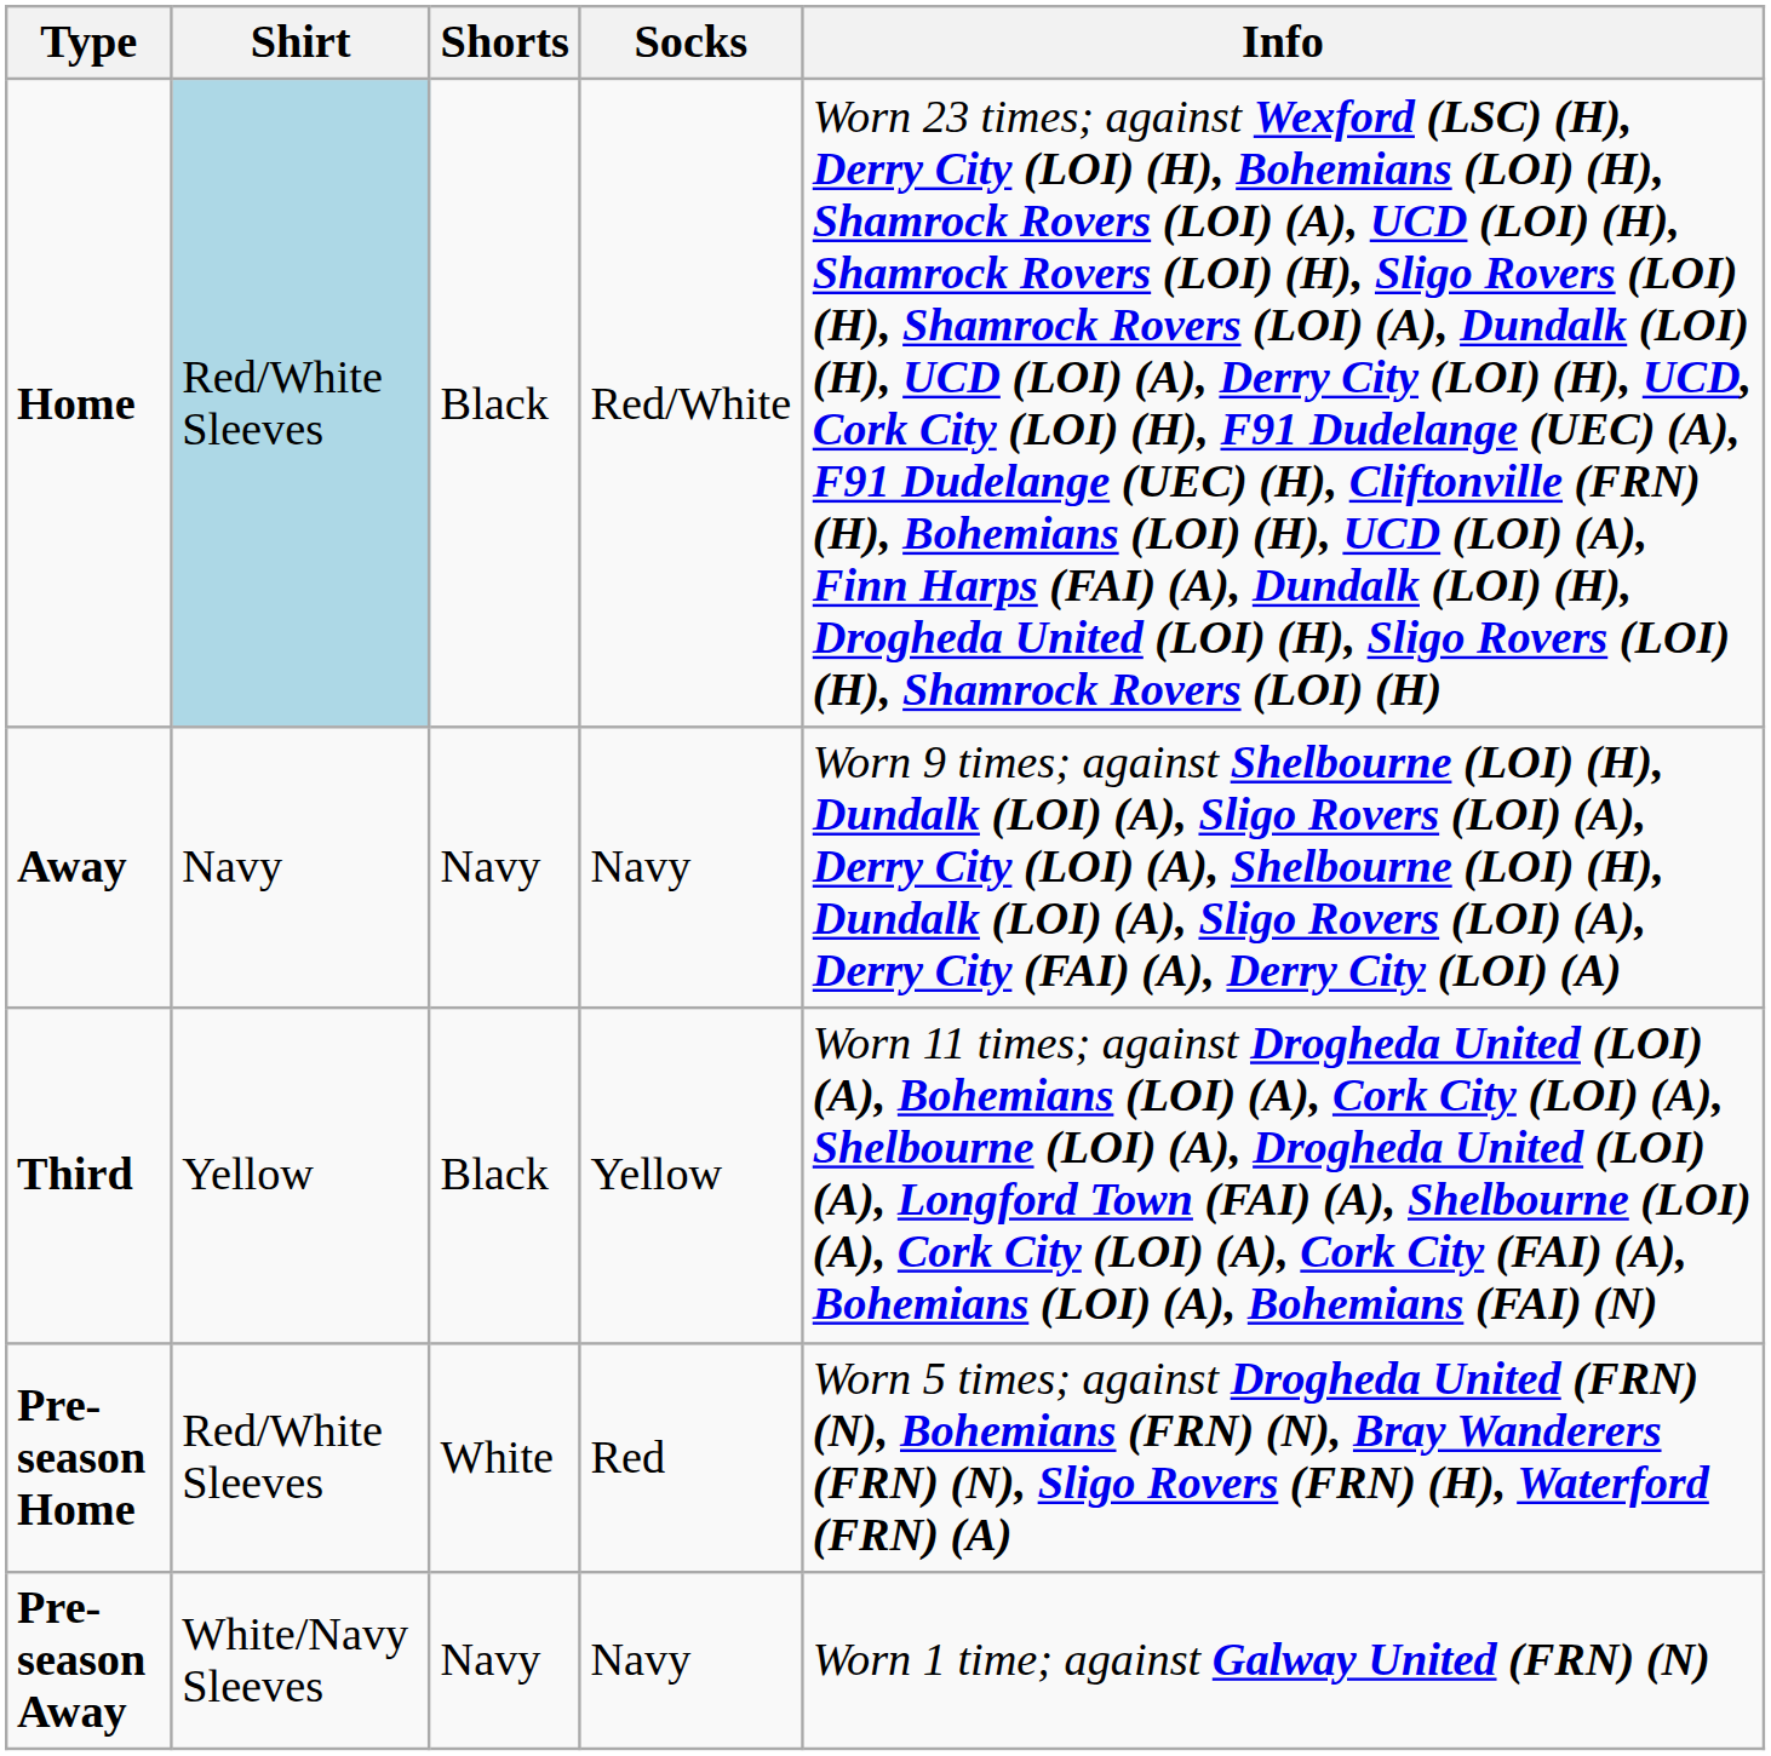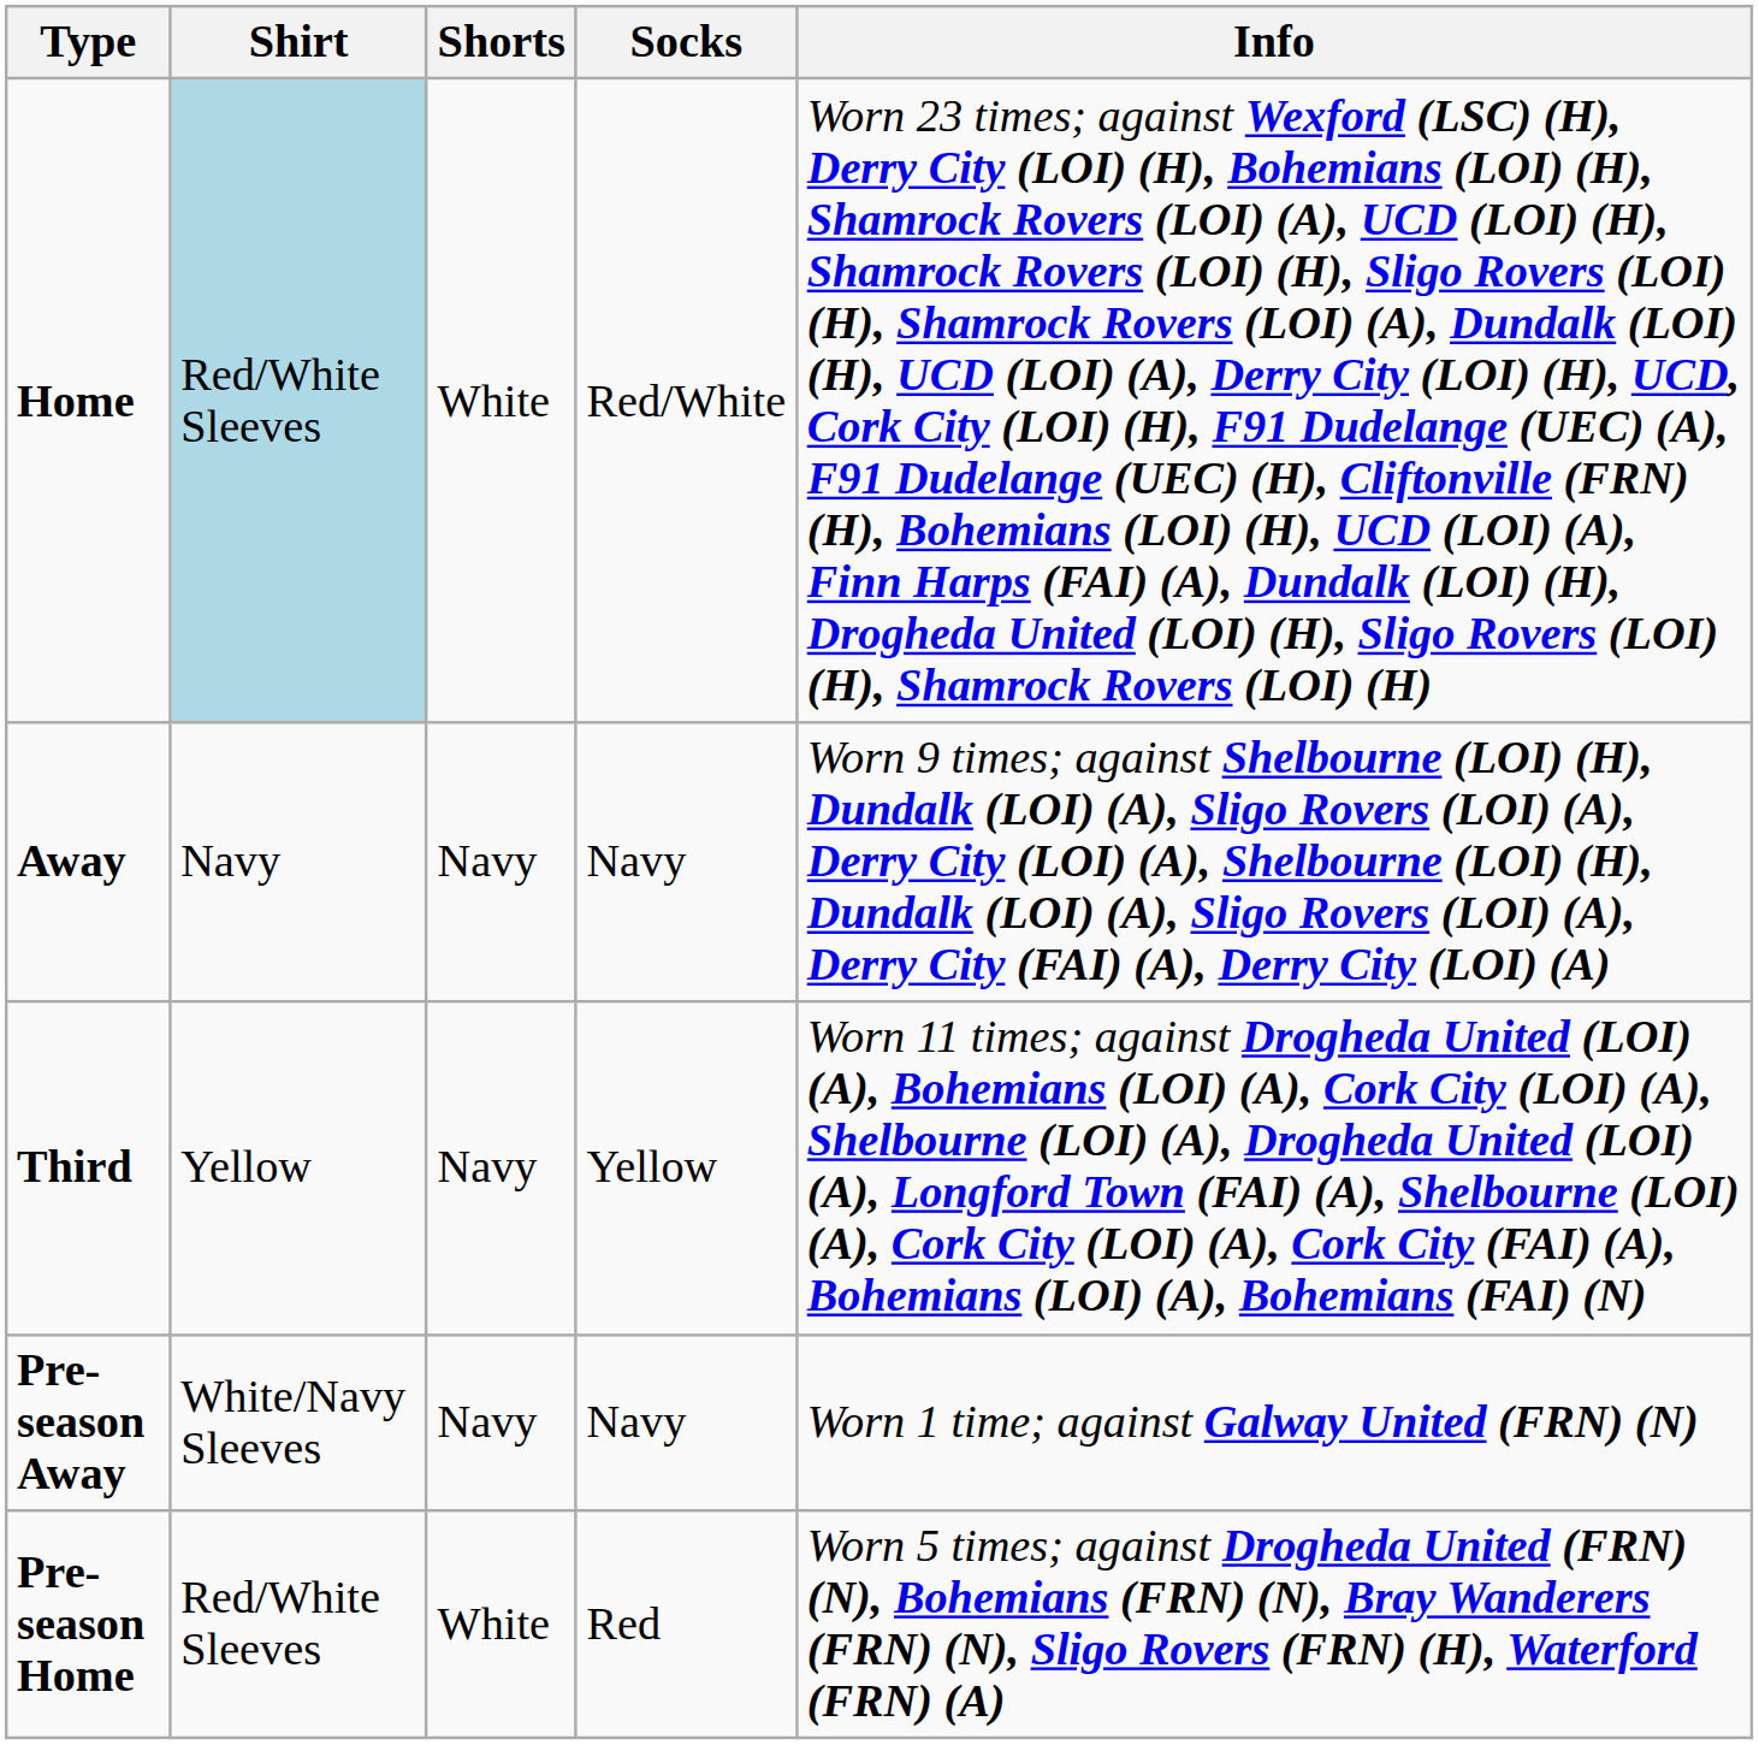Home | Shorts: Black -> White
Third | Shorts: Black -> Navy
rows swapped: Pre-season Home <-> Pre-season Away
